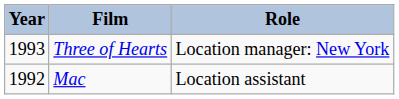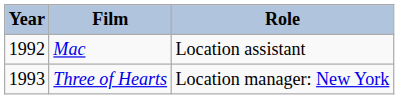rows swapped: Mac <-> Three of Hearts
